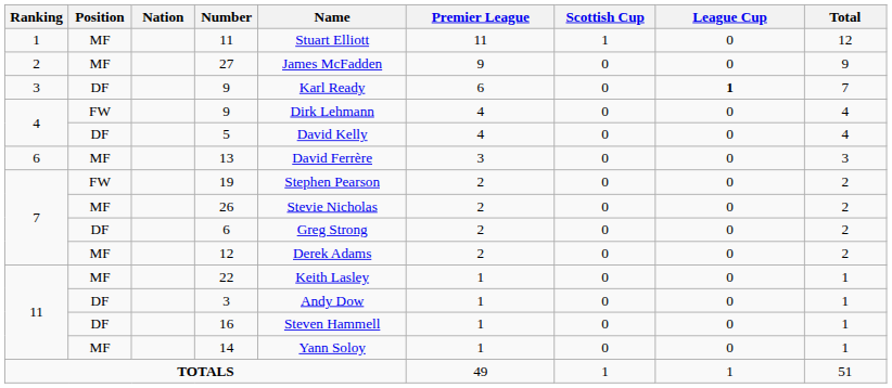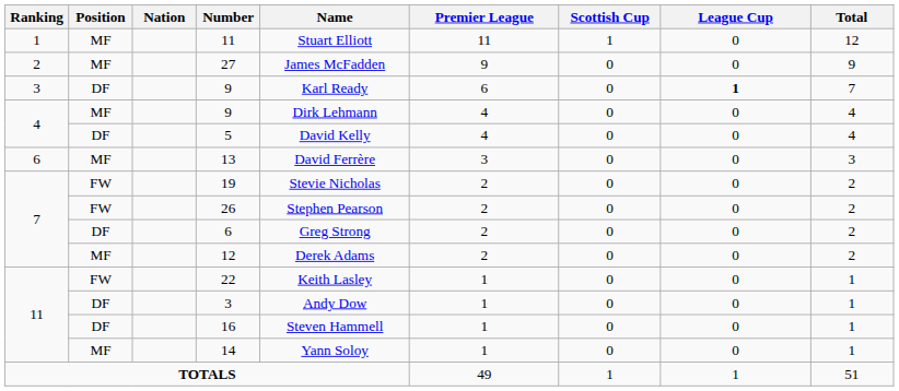4 / 9 | Position: FW -> MF
19 | Name: Stephen Pearson -> Stevie Nicholas
26 | Position: MF -> FW
26 | Name: Stevie Nicholas -> Stephen Pearson
22 | Position: MF -> FW
